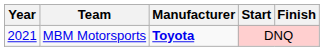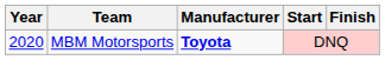MBM Motorsports | Year: 2021 -> 2020
